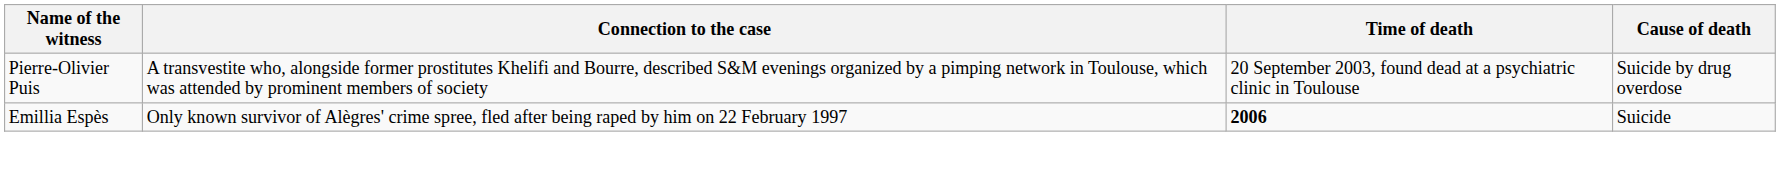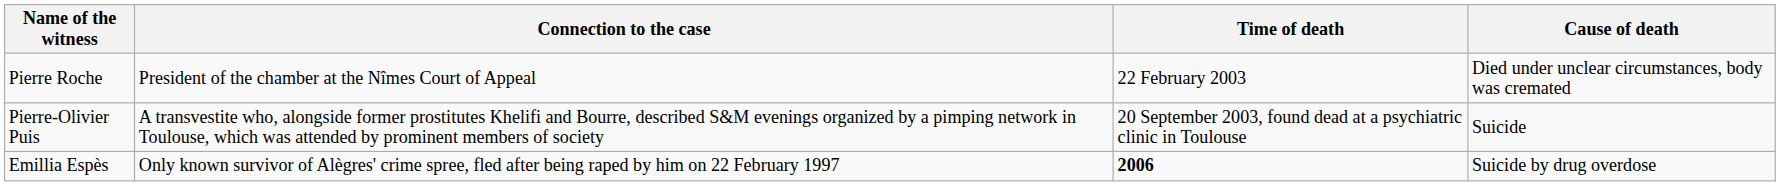+ row: Pierre Roche | President of the chamber at the Nîmes Court of Appeal | 22 February 2003 | Died under unclear circumstances, body was cremated
Pierre-Olivier Puis | Cause of death: Suicide by drug overdose -> Suicide
Emillia Espès | Cause of death: Suicide -> Suicide by drug overdose
